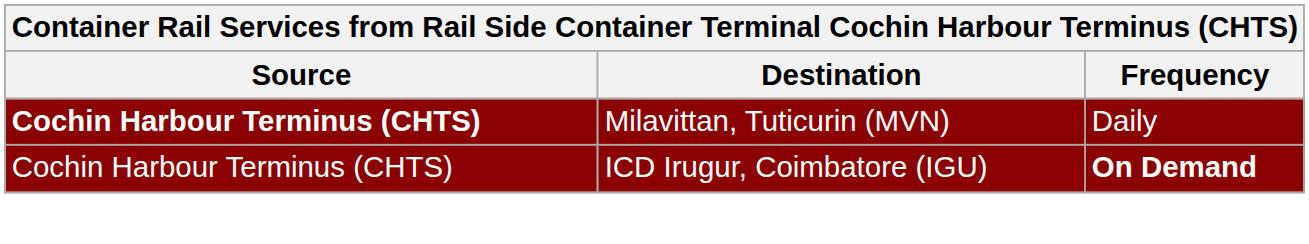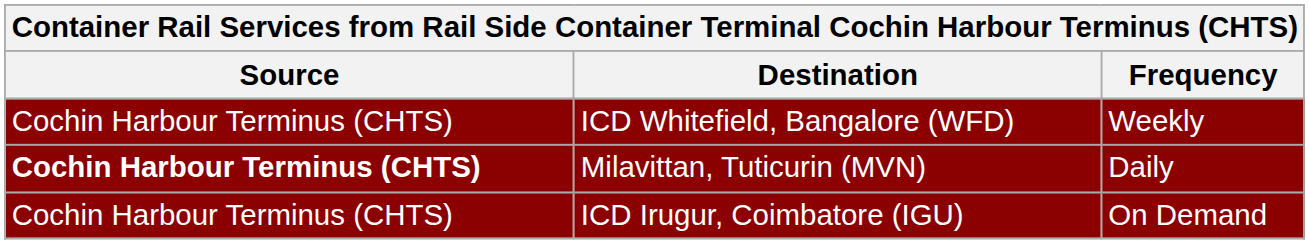+ row: Cochin Harbour Terminus (CHTS) | ICD Whitefield, Bangalore (WFD) | Weekly
ICD Irugur, Coimbatore (IGU) | Frequency: bold -> normal
